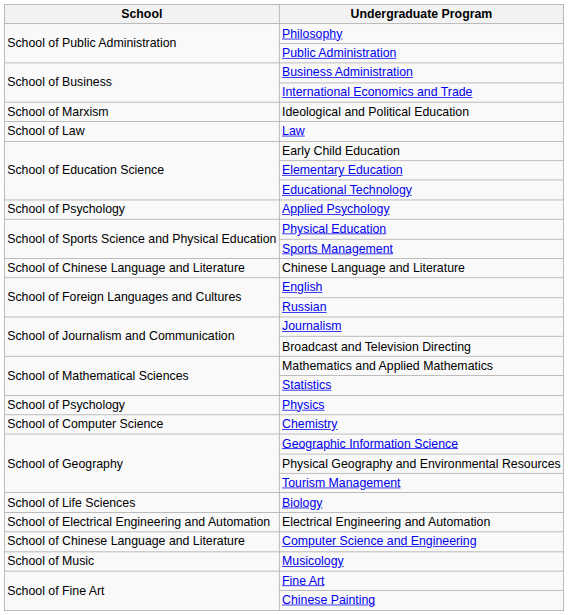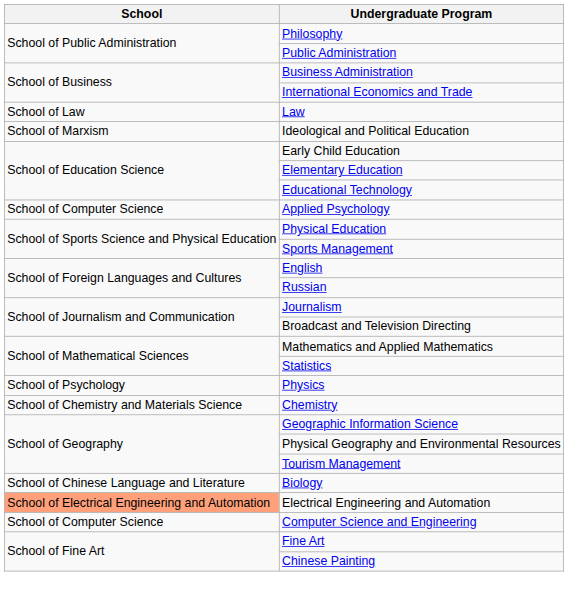rows swapped: Law <-> Ideological and Political Education
Applied Psychology | School: School of Psychology -> School of Computer Science
- row: School of Chinese Language and Literature | Chinese Language and Literature
Chemistry | School: School of Computer Science -> School of Chemistry and Materials Science
Biology | School: School of Life Sciences -> School of Chinese Language and Literature
Electrical Engineering and Automation | School: no background -> lightsalmon background
Computer Science and Engineering | School: School of Chinese Language and Literature -> School of Computer Science
- row: School of Music | Musicology
